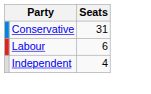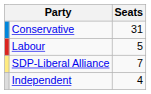Labour | Seats: 6 -> 5
+ row: SDP-Liberal Alliance | 7
